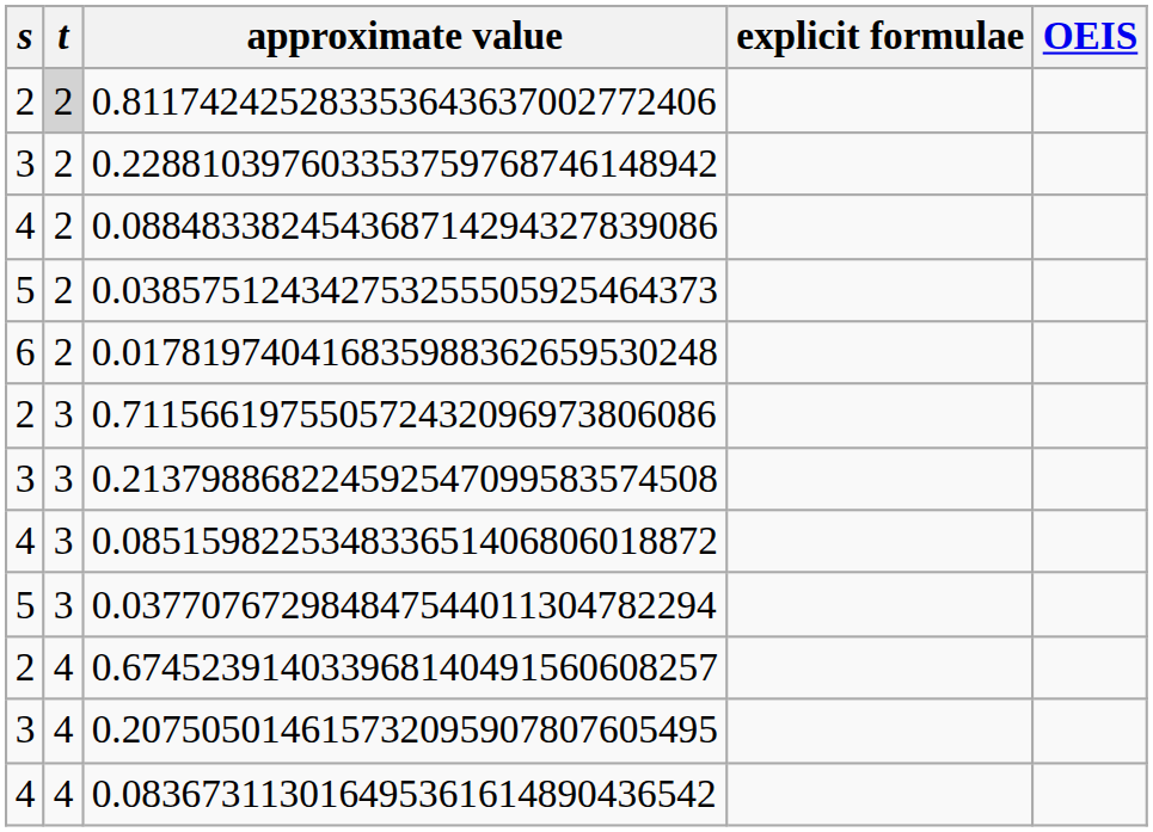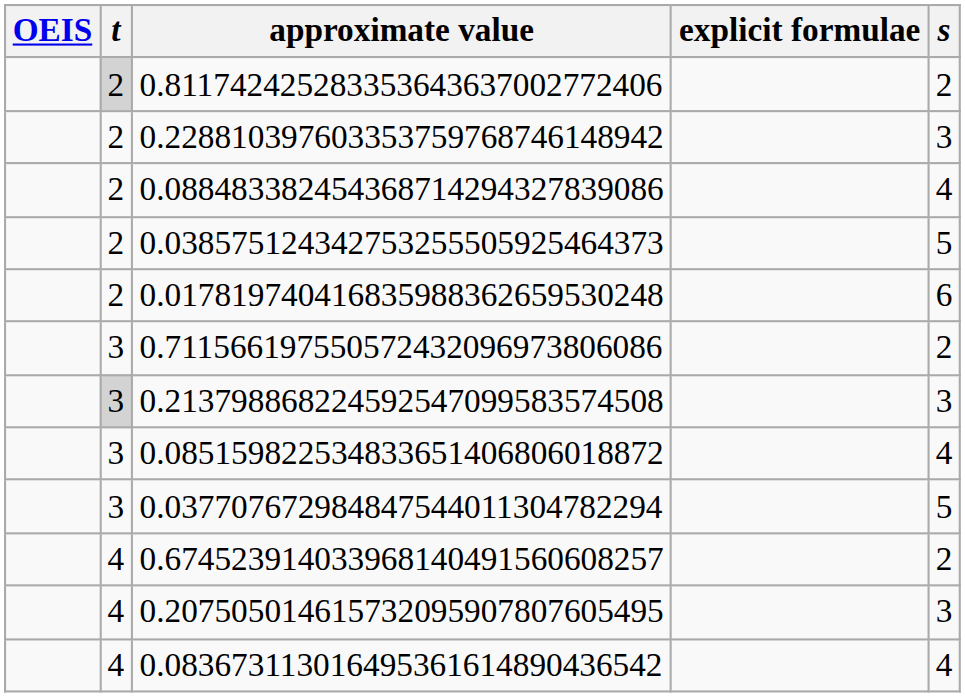columns swapped: s <-> OEIS
0.213798868224592547099583574508 | t: no background -> lightgrey background
